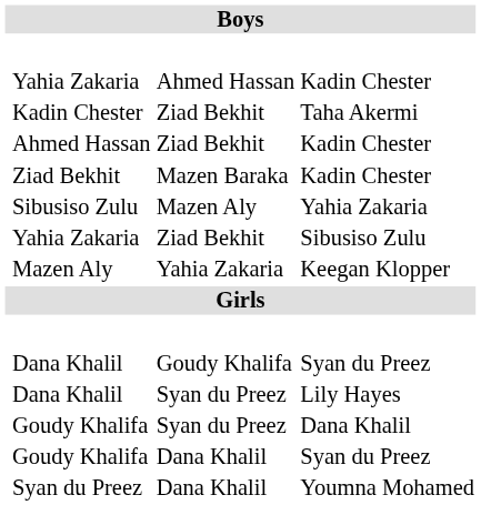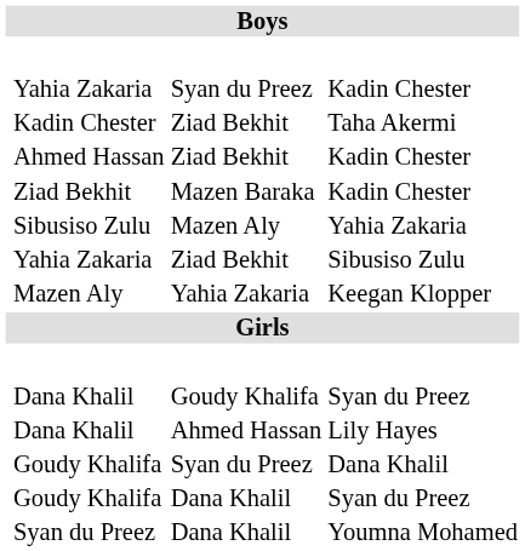Yahia Zakaria / Kadin Chester | column 3: Ahmed Hassan -> Syan du Preez
Dana Khalil / Lily Hayes | column 3: Syan du Preez -> Ahmed Hassan
